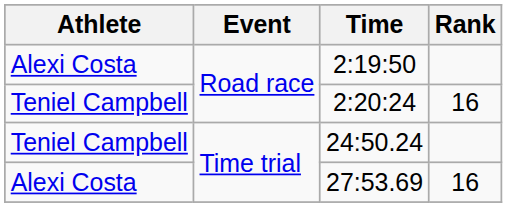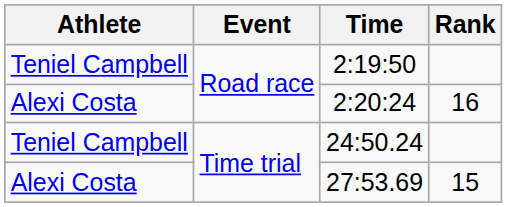2:19:50 | Athlete: Alexi Costa -> Teniel Campbell
2:20:24 | Athlete: Teniel Campbell -> Alexi Costa
27:53.69 | Rank: 16 -> 15
